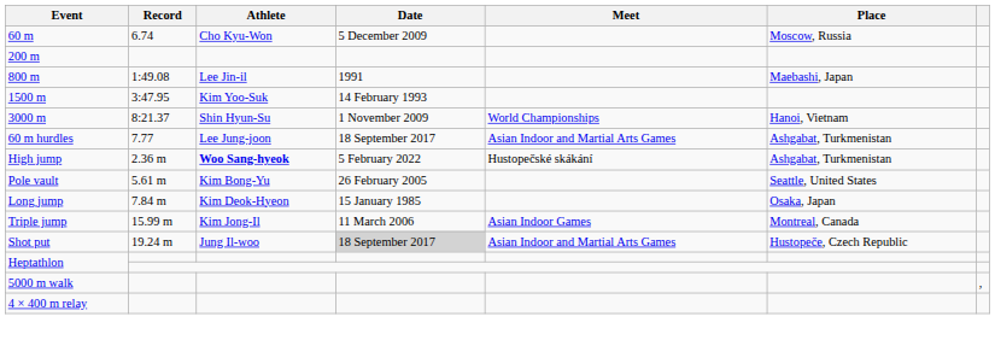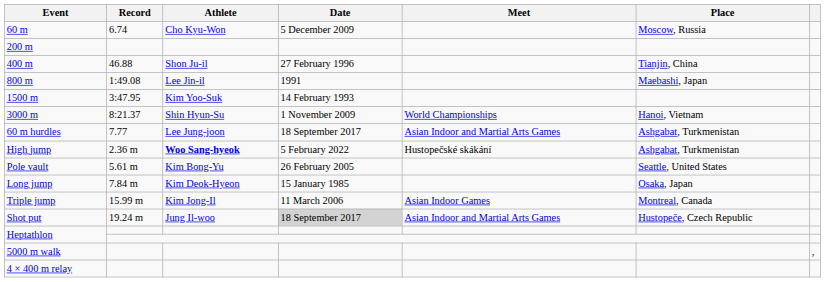+ row: 400 m | 46.88 | Shon Ju-il | 27 February 1996 | Tianjin, China
